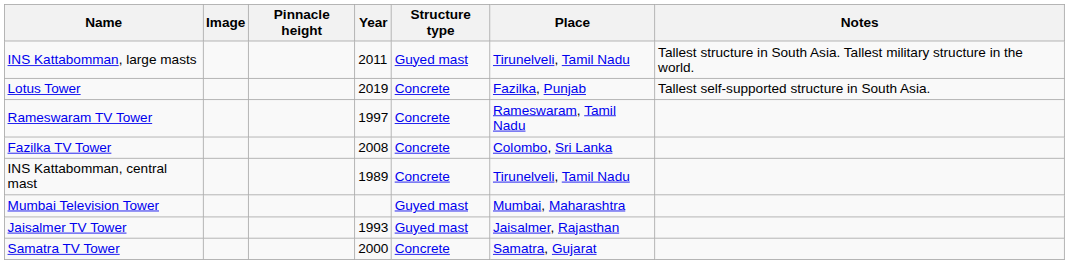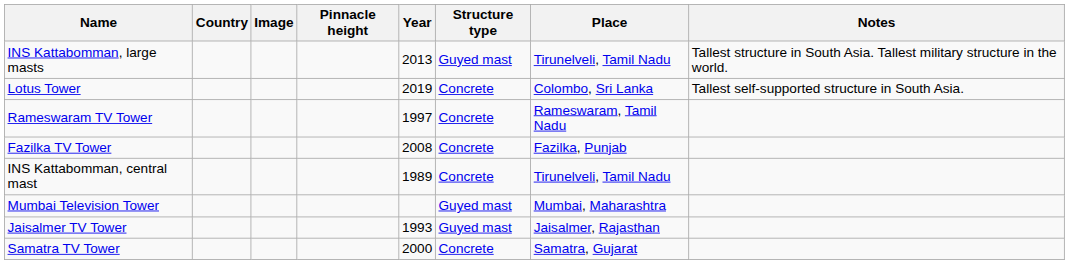+ column: Country
INS Kattabomman, large masts | Year: 2011 -> 2013
Lotus Tower | Place: Fazilka, Punjab -> Colombo, Sri Lanka
Fazilka TV Tower | Place: Colombo, Sri Lanka -> Fazilka, Punjab
